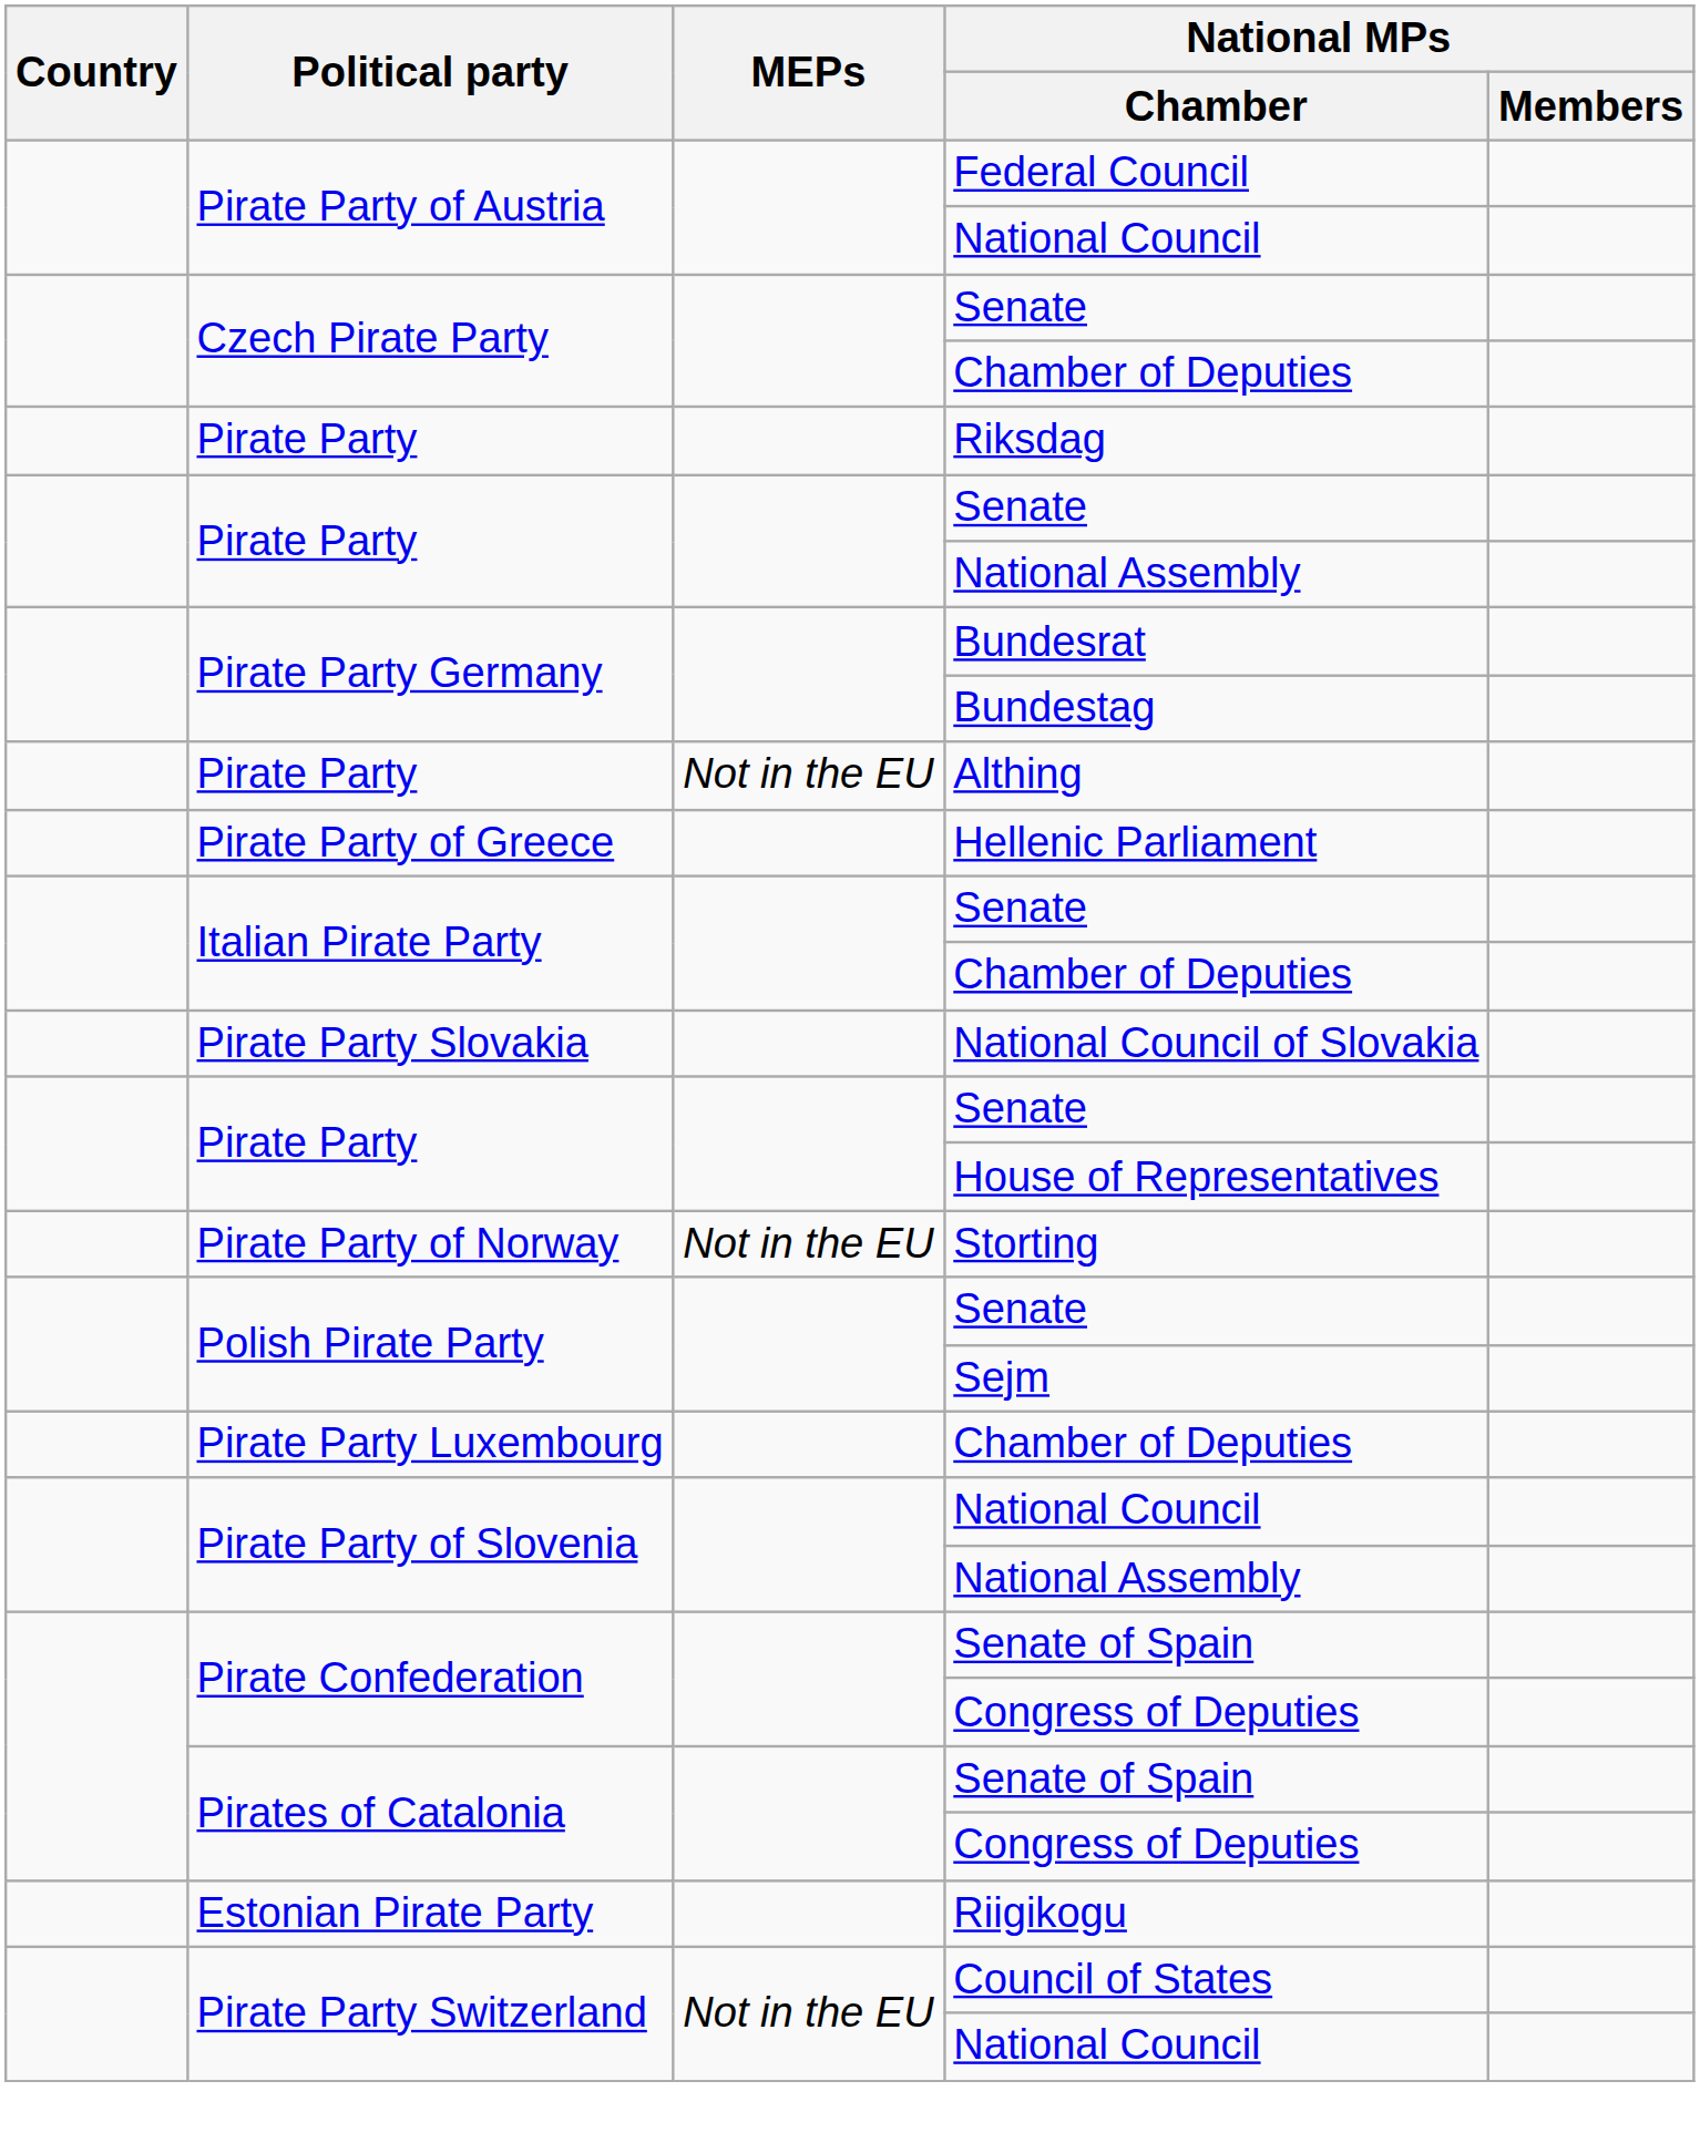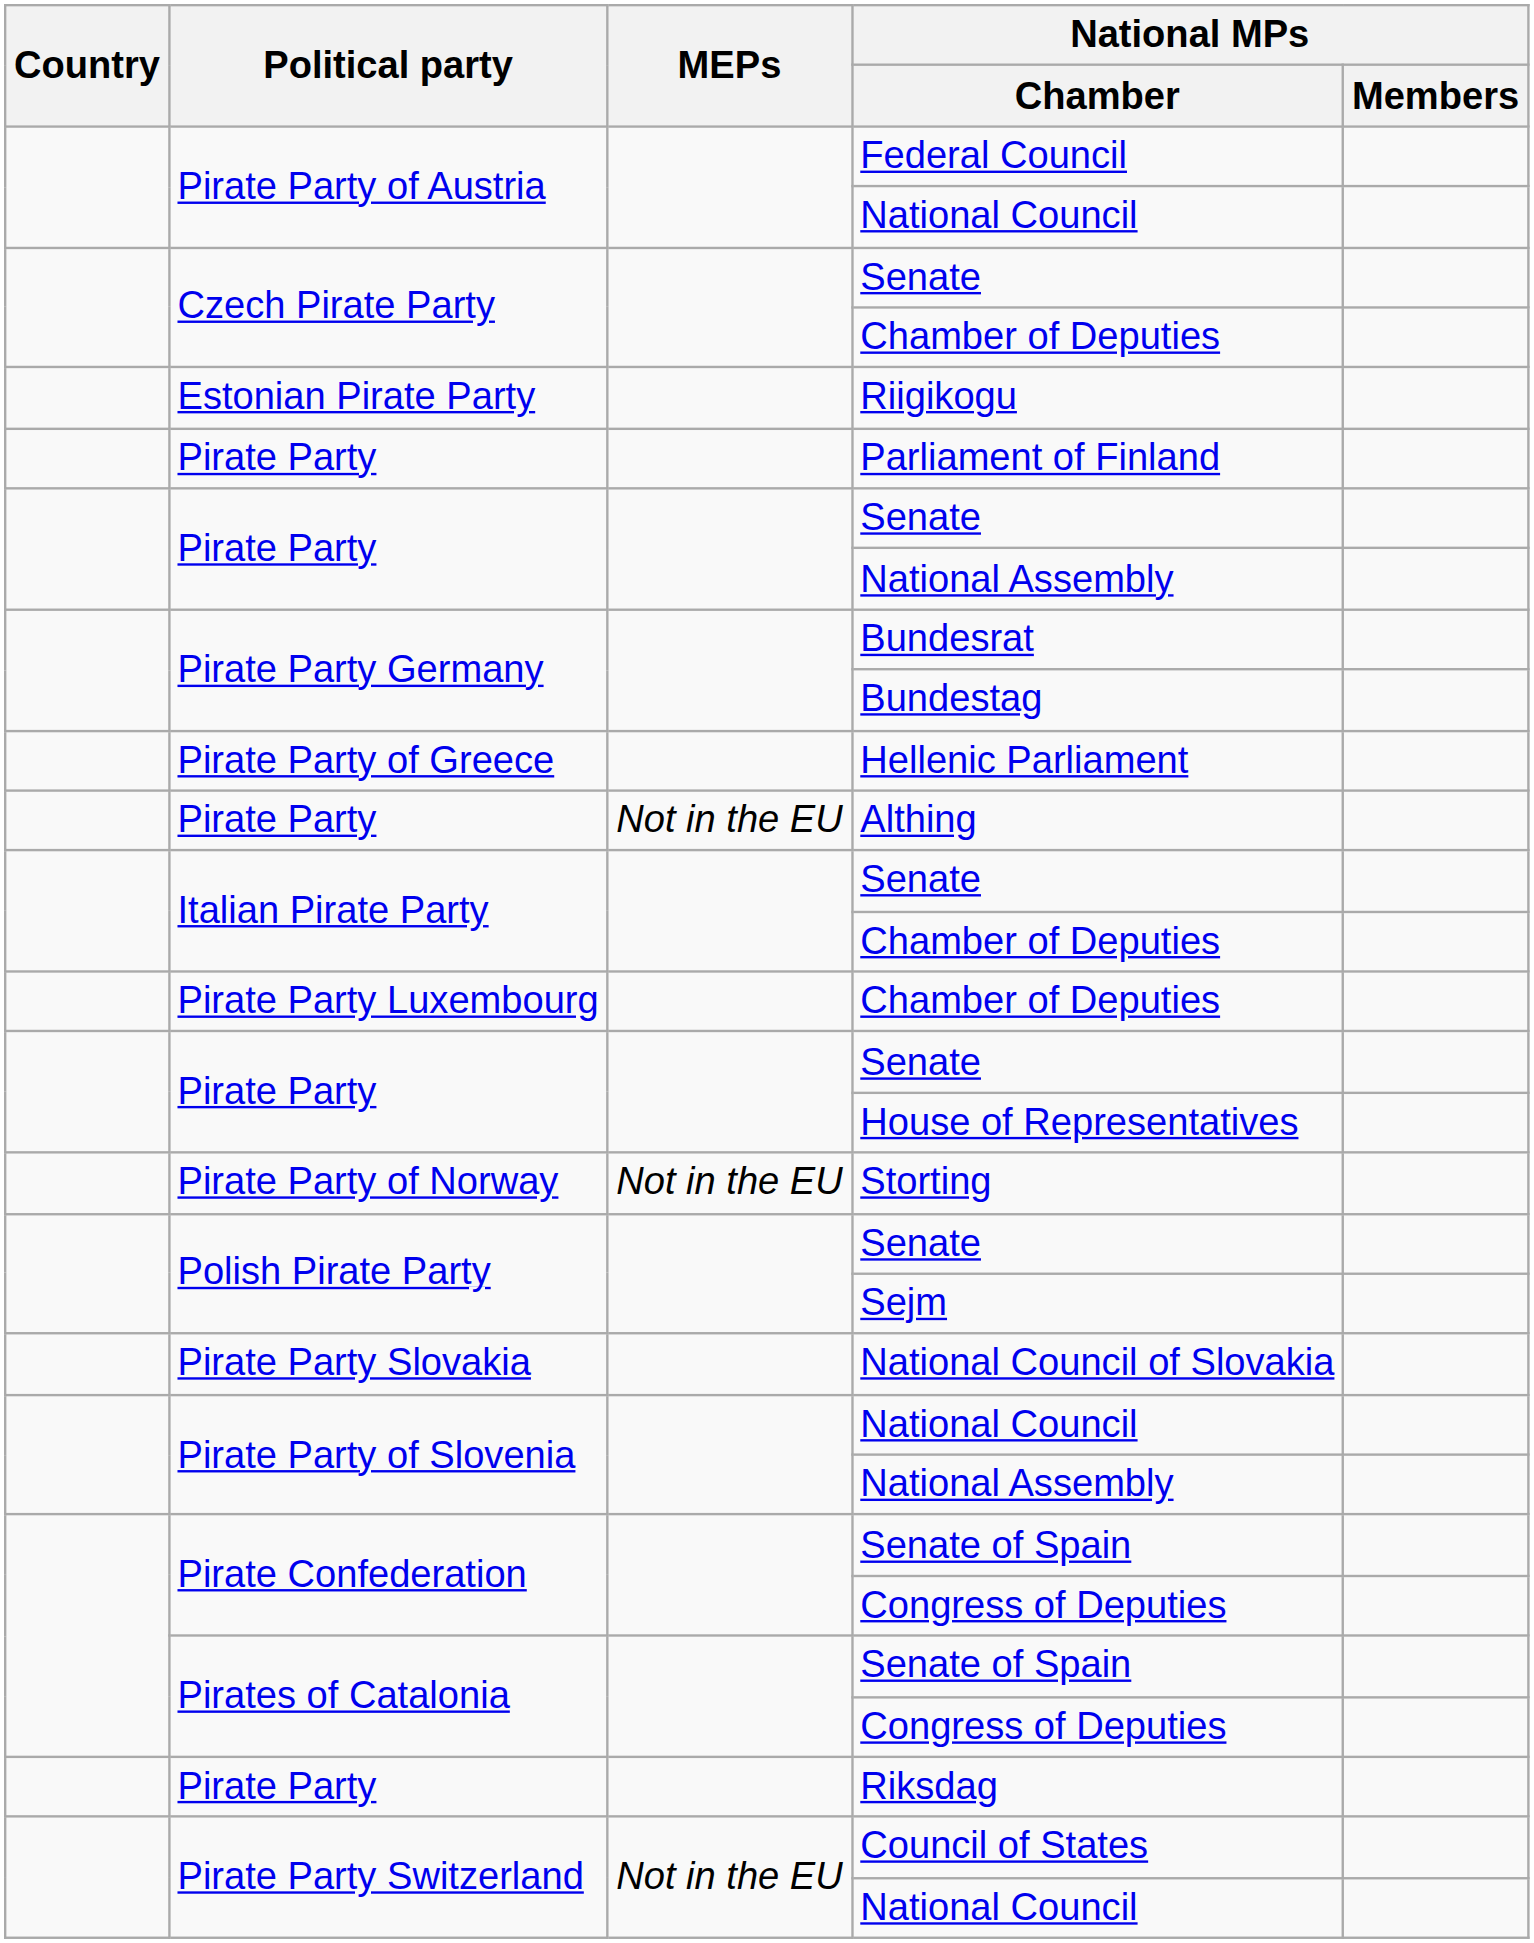rows swapped: Riigikogu <-> Riksdag
+ row: Pirate Party | Parliament of Finland
rows swapped: Hellenic Parliament <-> Althing
rows swapped: Pirate Party Luxembourg / Chamber of Deputies <-> National Council of Slovakia
